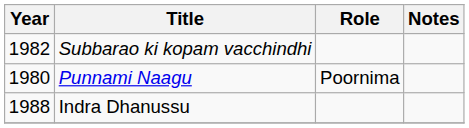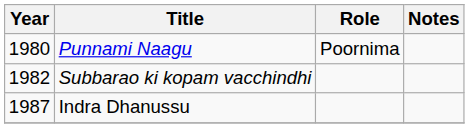rows swapped: Punnami Naagu <-> Subbarao ki kopam vacchindhi
Indra Dhanussu | Year: 1988 -> 1987
